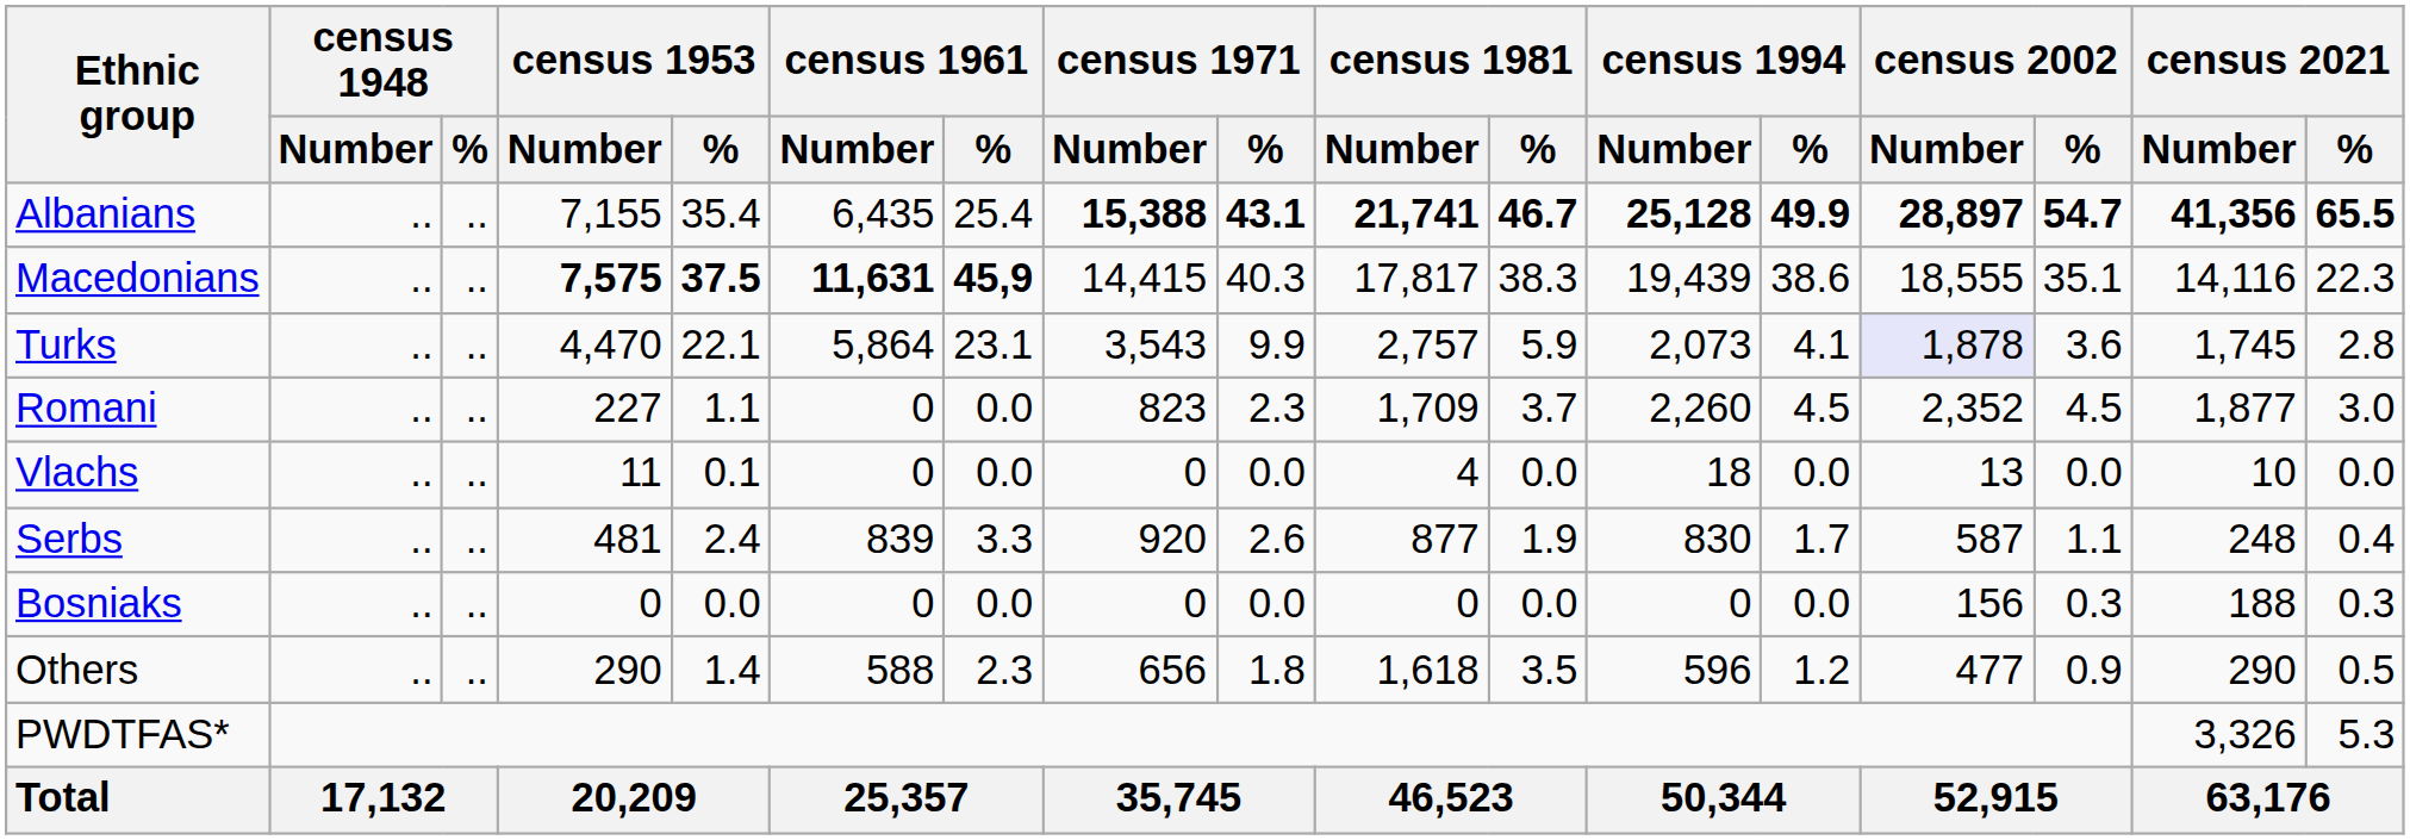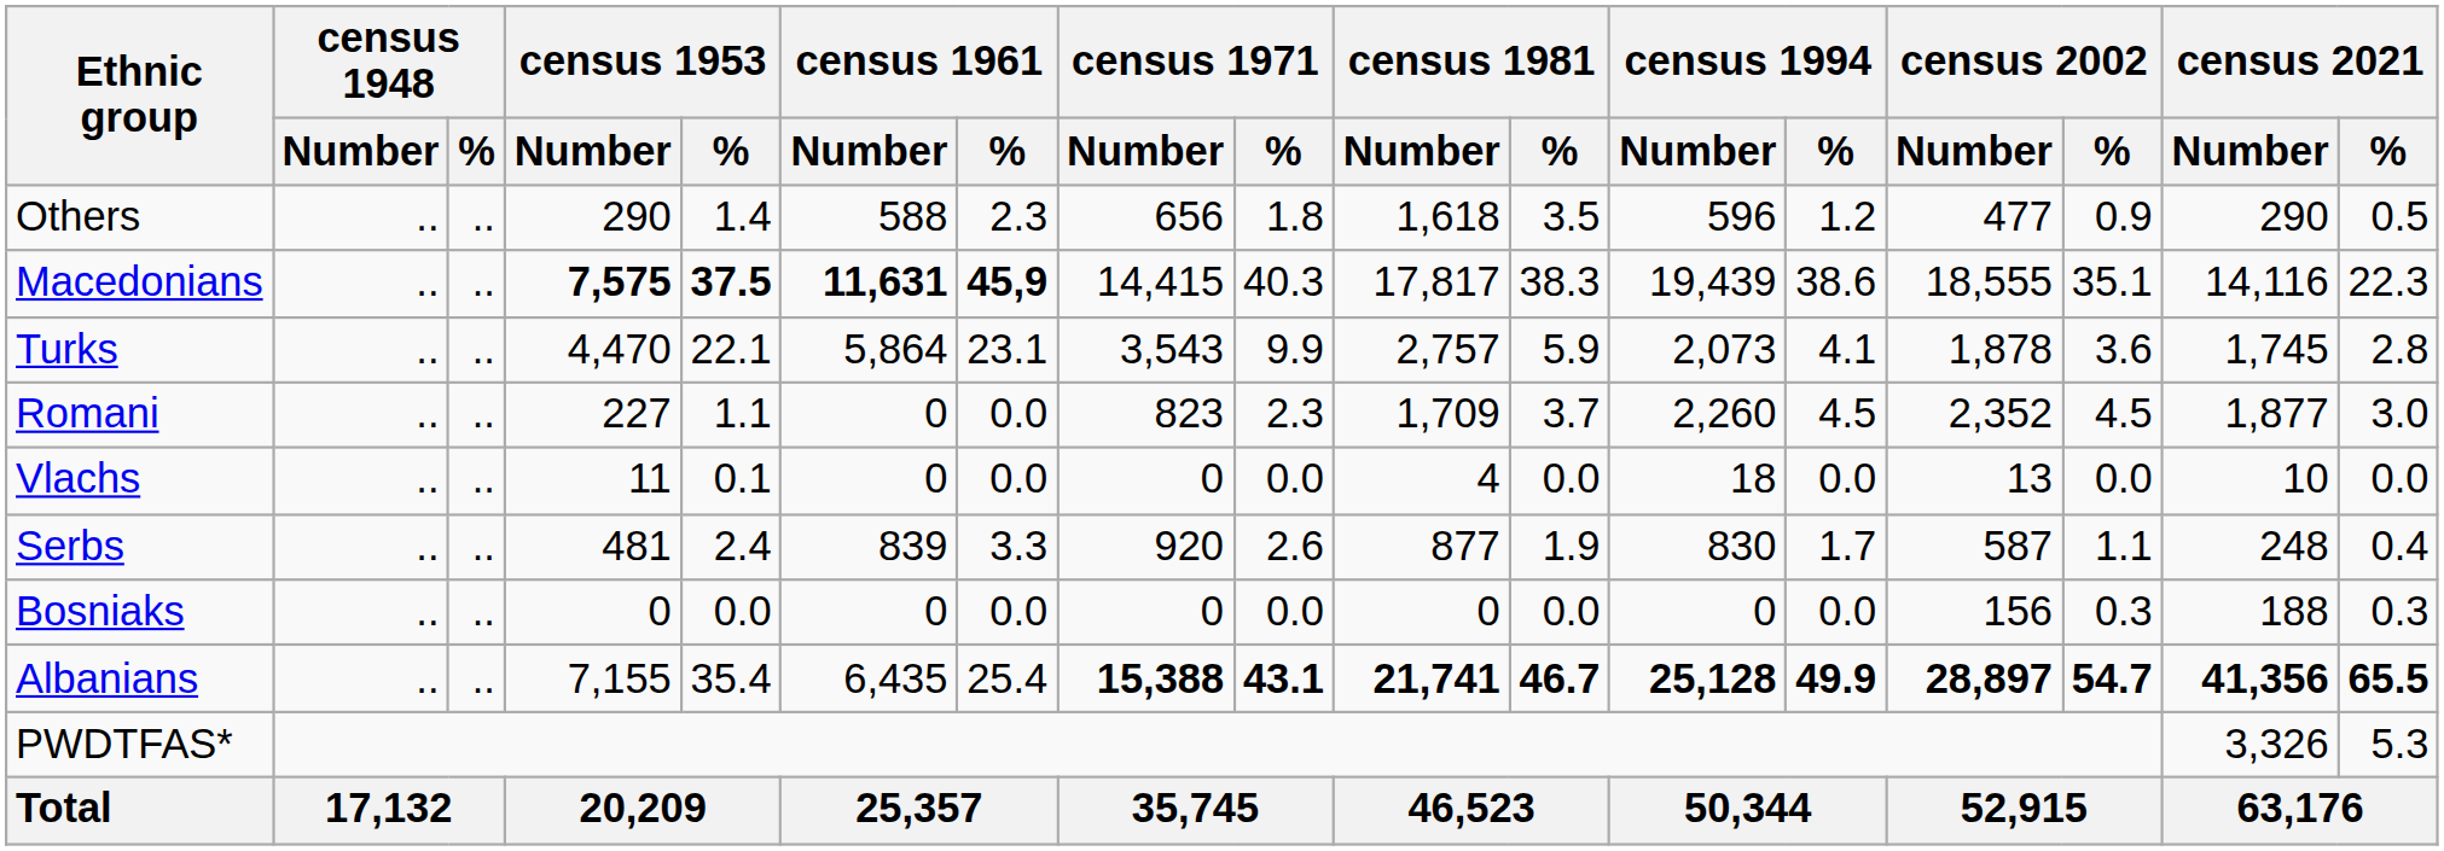rows swapped: Albanians <-> Others
Turks | census 2002 / Number: lavender background -> no background
